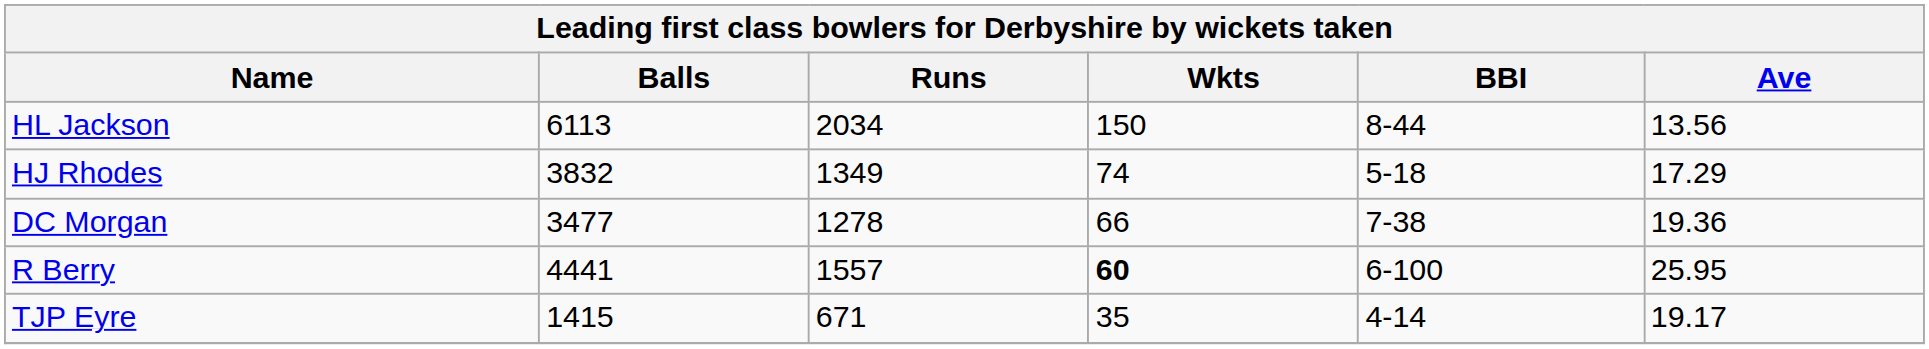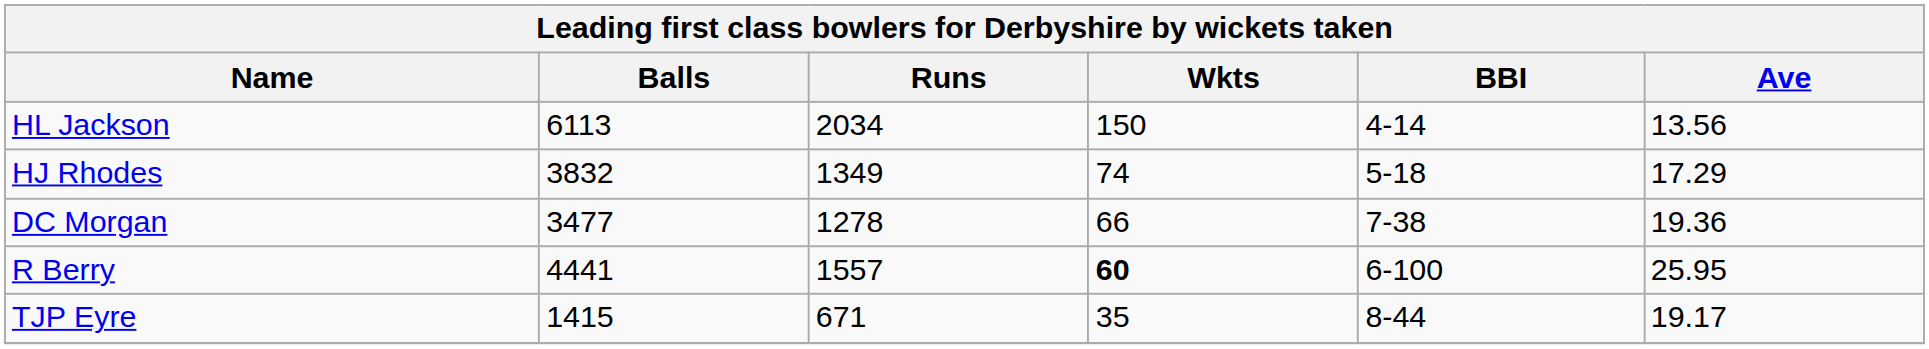HL Jackson | BBI: 8-44 -> 4-14
TJP Eyre | BBI: 4-14 -> 8-44
